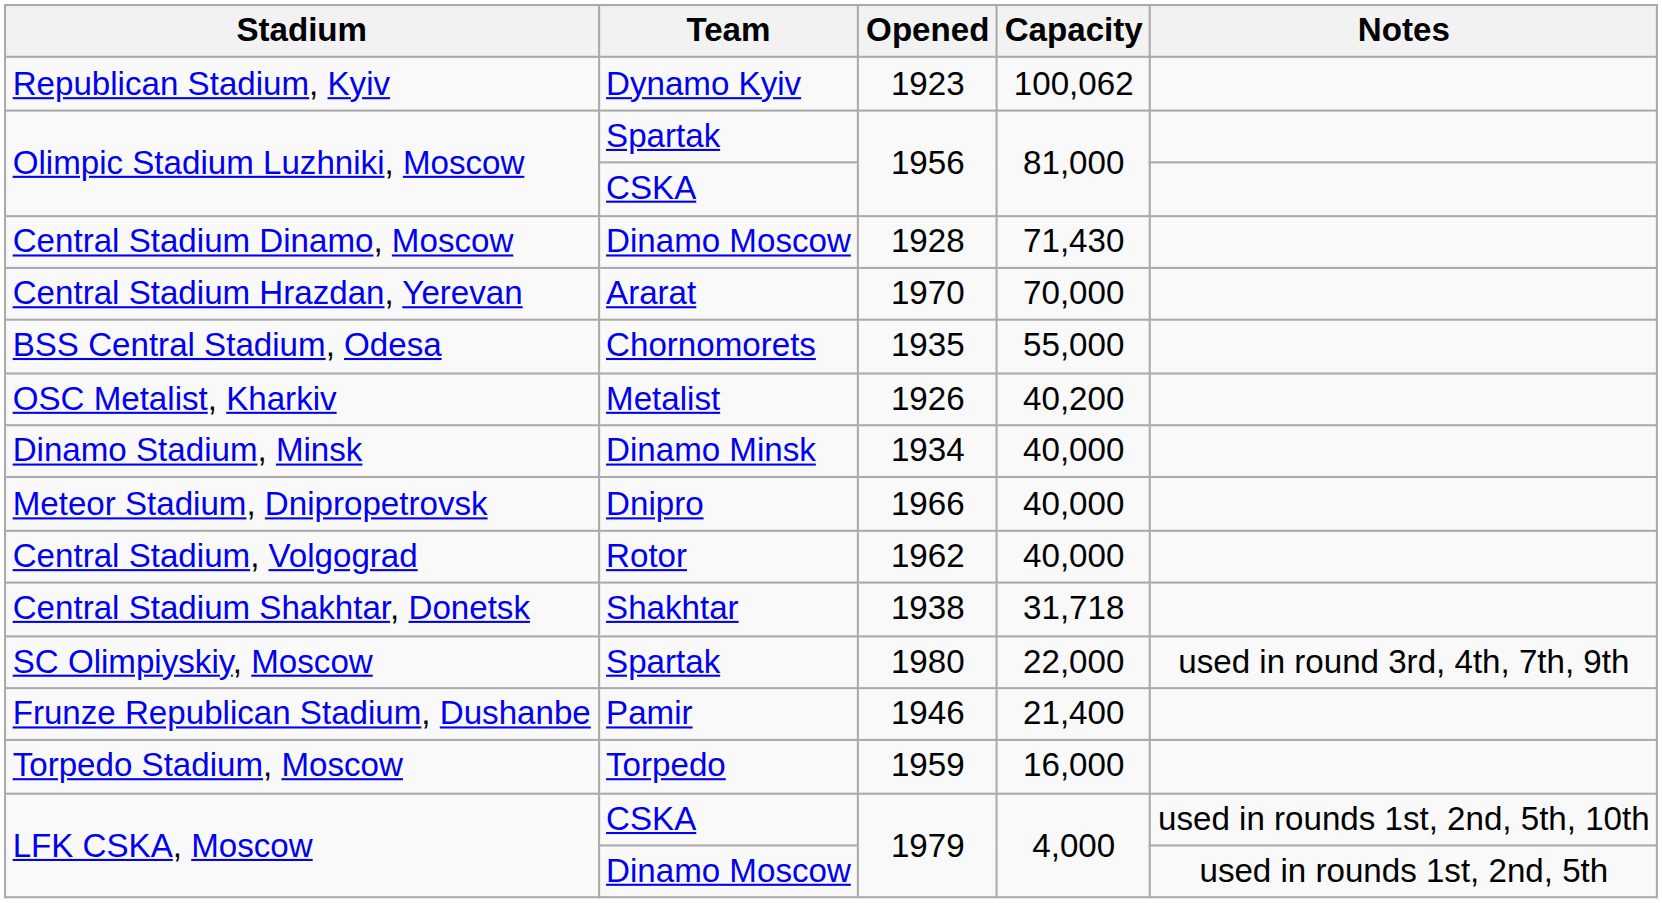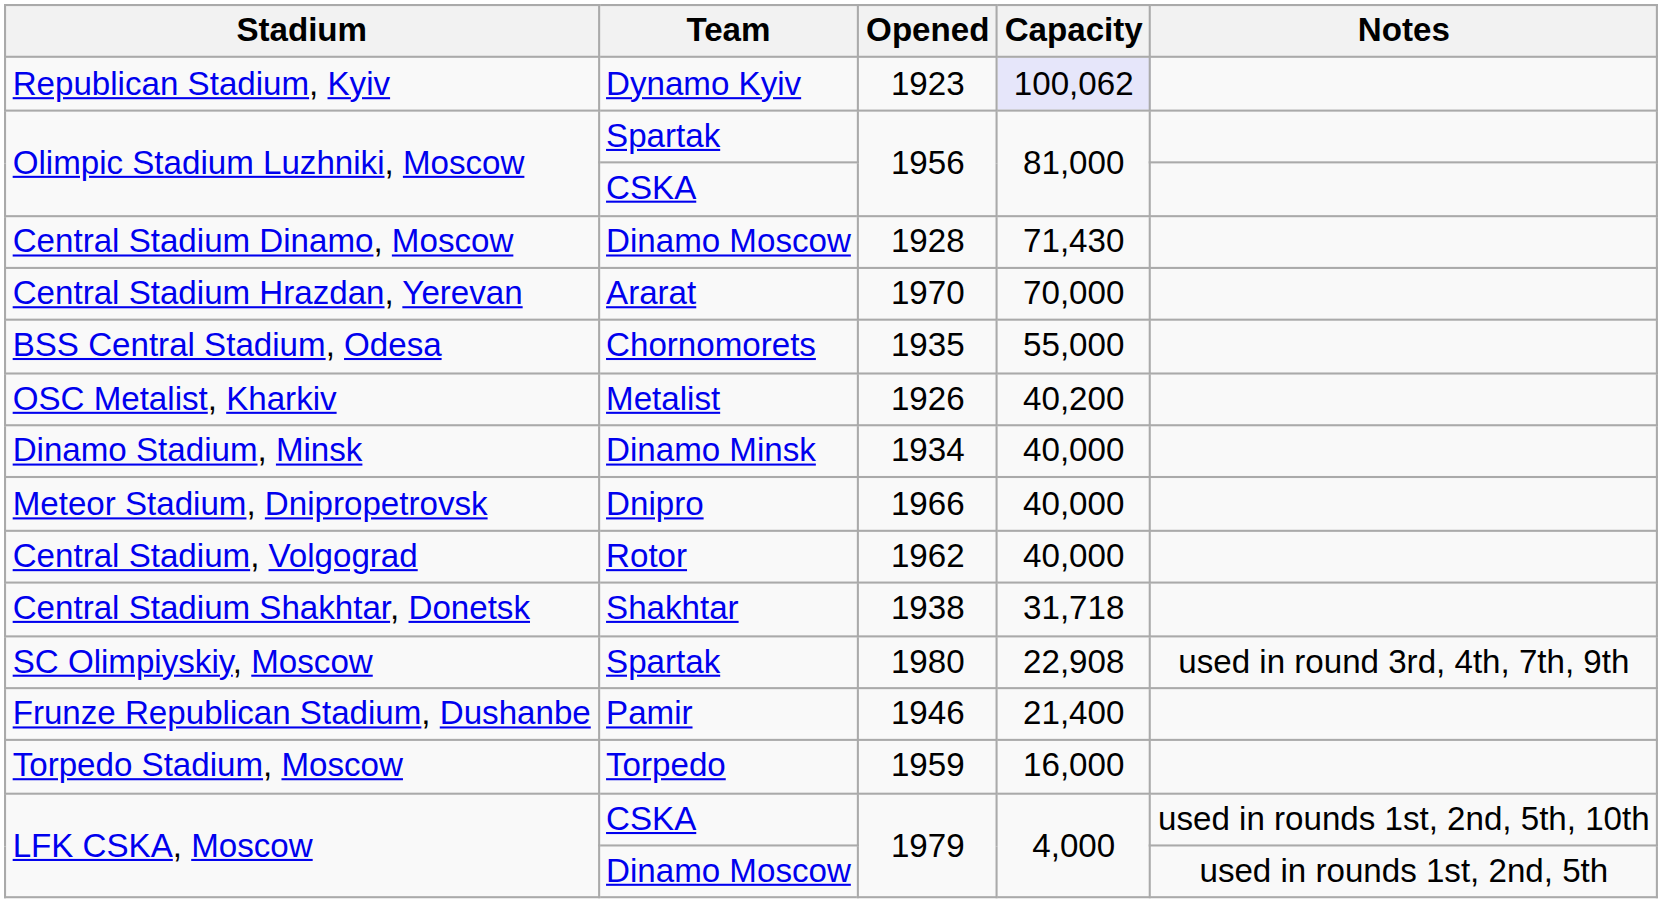Republican Stadium, Kyiv | Capacity: no background -> lavender background
SC Olimpiyskiy, Moscow | Capacity: 22,000 -> 22,908
